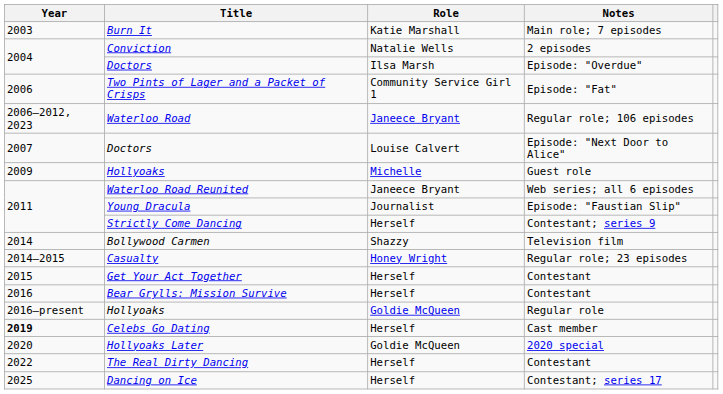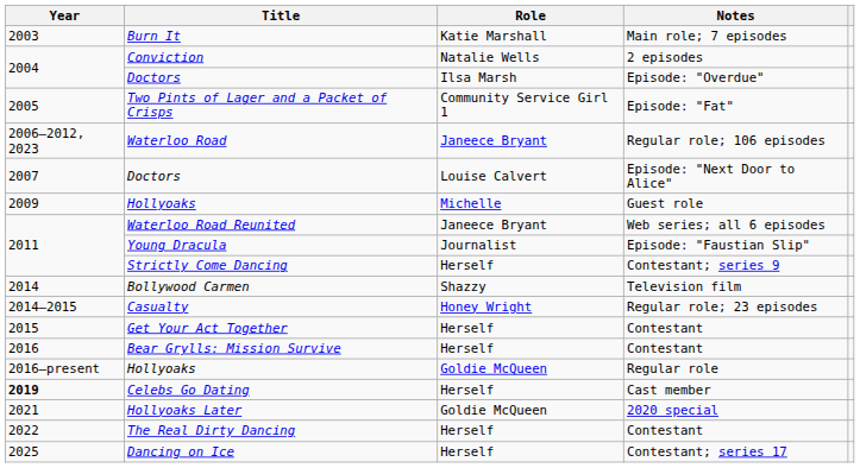Two Pints of Lager and a Packet of Crisps | Year: 2006 -> 2005
Hollyoaks Later | Year: 2020 -> 2021
